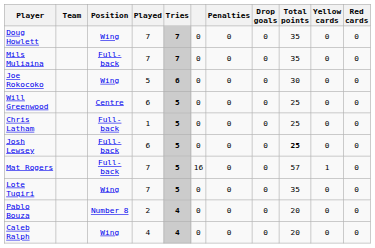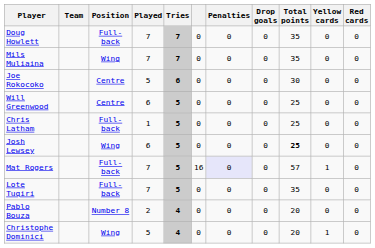Doug Howlett | Position: Wing -> Full-back
Mils Muliaina | Position: Full-back -> Wing
Joe Rokocoko | Position: Wing -> Centre
Josh Lewsey | Position: Full-back -> Wing
Mat Rogers | Penalties: no background -> lavender background
Lote Tuqiri | Position: Wing -> Full-back
+ row: Christophe Dominici | Wing | 5 | 4 | 0 | 0 | 0 | 20 | 1 | 0
- row: Caleb Ralph | Wing | 4 | 4 | 0 | 0 | 0 | 20 | 0 | 0
